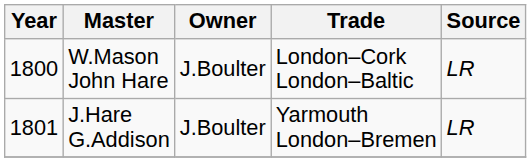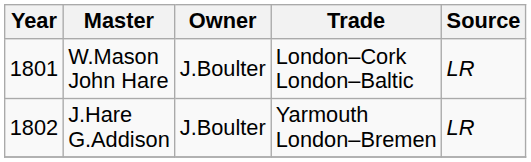W.Mason John Hare | Year: 1800 -> 1801
J.Hare G.Addison | Year: 1801 -> 1802
